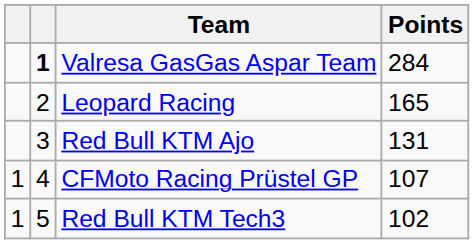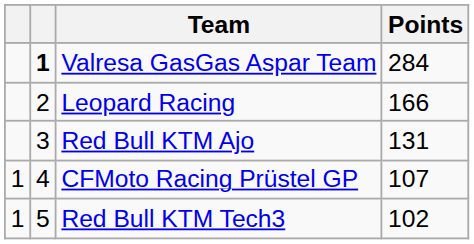Leopard Racing | Points: 165 -> 166
